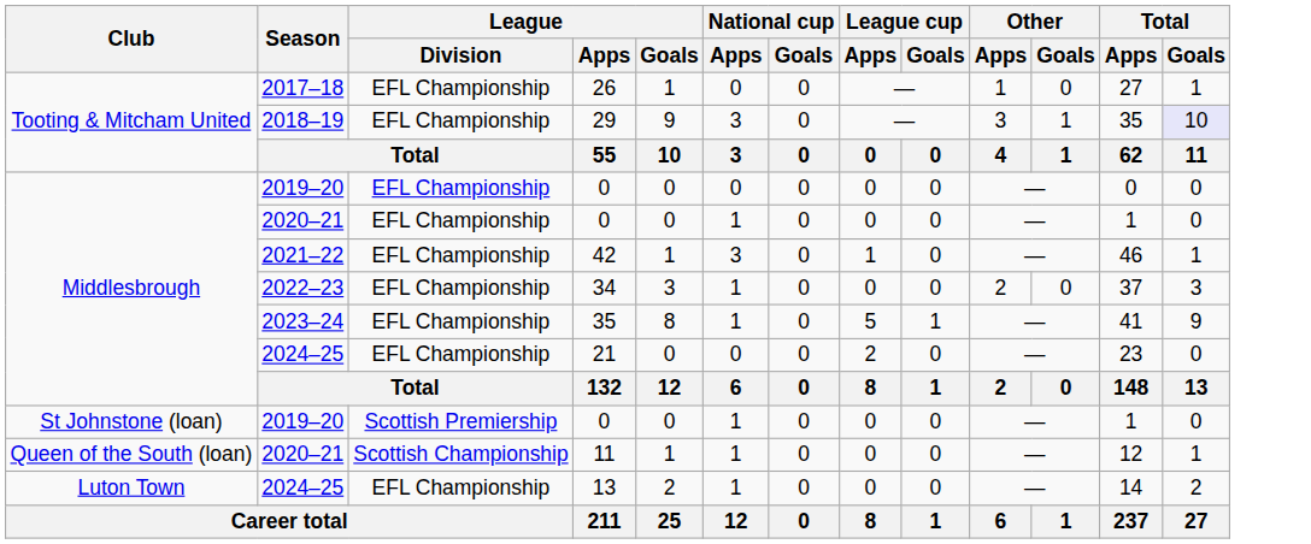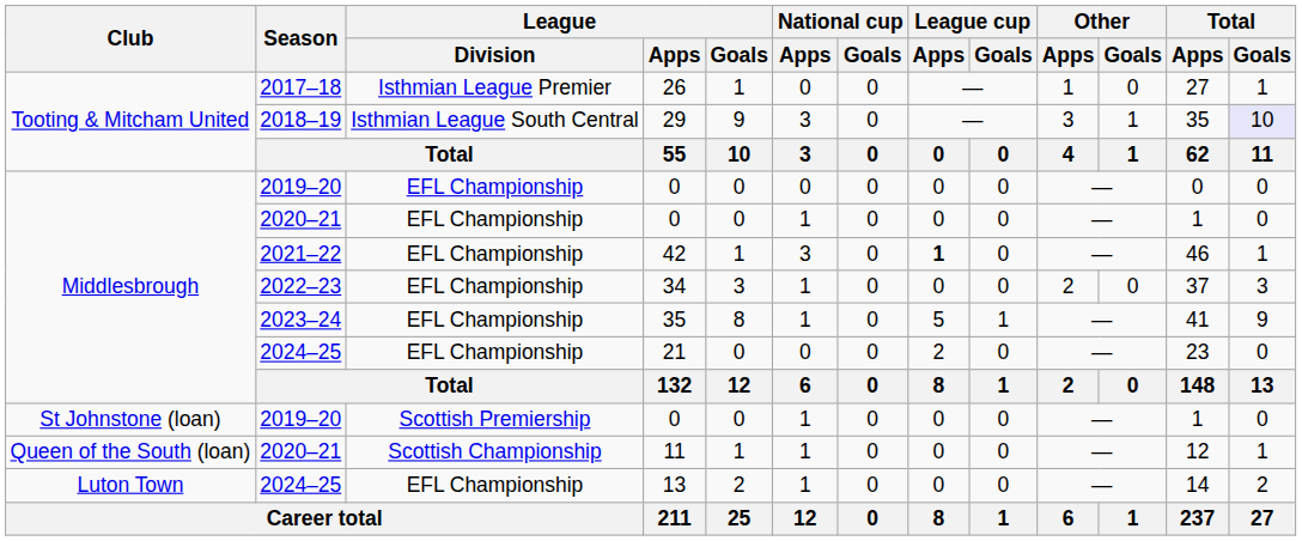26 | League / Division: EFL Championship -> Isthmian League Premier
29 | League / Division: EFL Championship -> Isthmian League South Central
42 | League cup / Apps: normal -> bold
